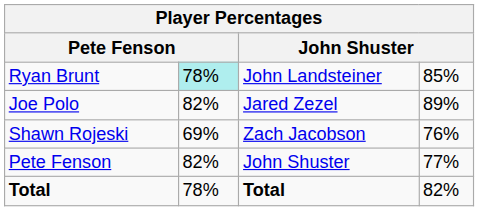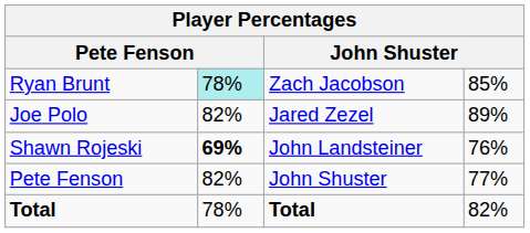Ryan Brunt | column 3: John Landsteiner -> Zach Jacobson
Shawn Rojeski | column 2: normal -> bold
Shawn Rojeski | column 3: Zach Jacobson -> John Landsteiner
